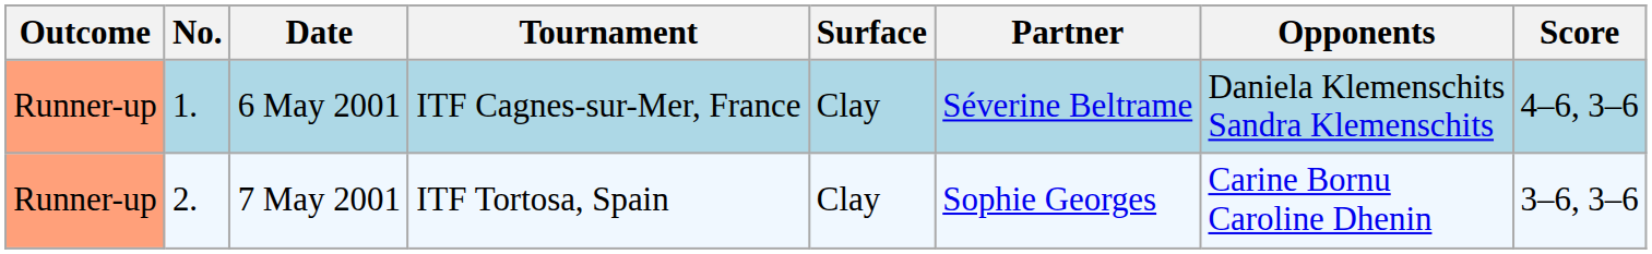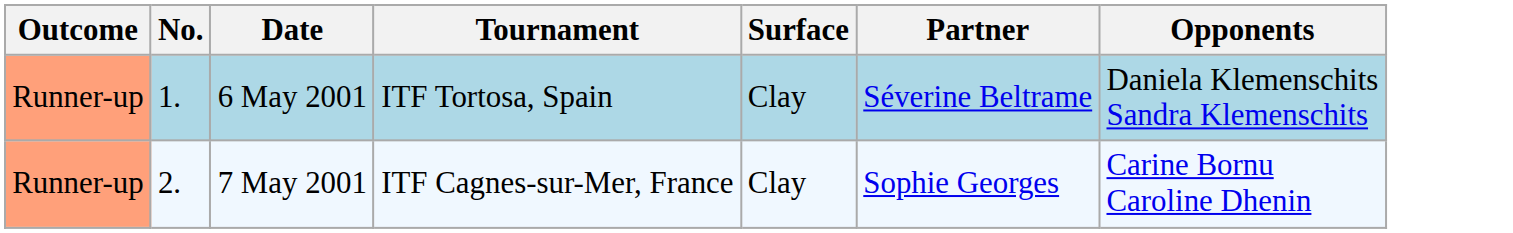- column: Score | 4–6, 3–6 | 3–6, 3–6
6 May 2001 | Tournament: ITF Cagnes-sur-Mer, France -> ITF Tortosa, Spain
7 May 2001 | Tournament: ITF Tortosa, Spain -> ITF Cagnes-sur-Mer, France
